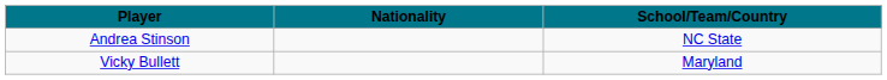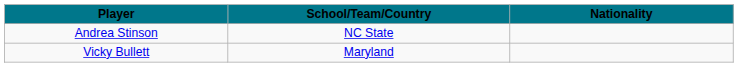columns swapped: Nationality <-> School/Team/Country
